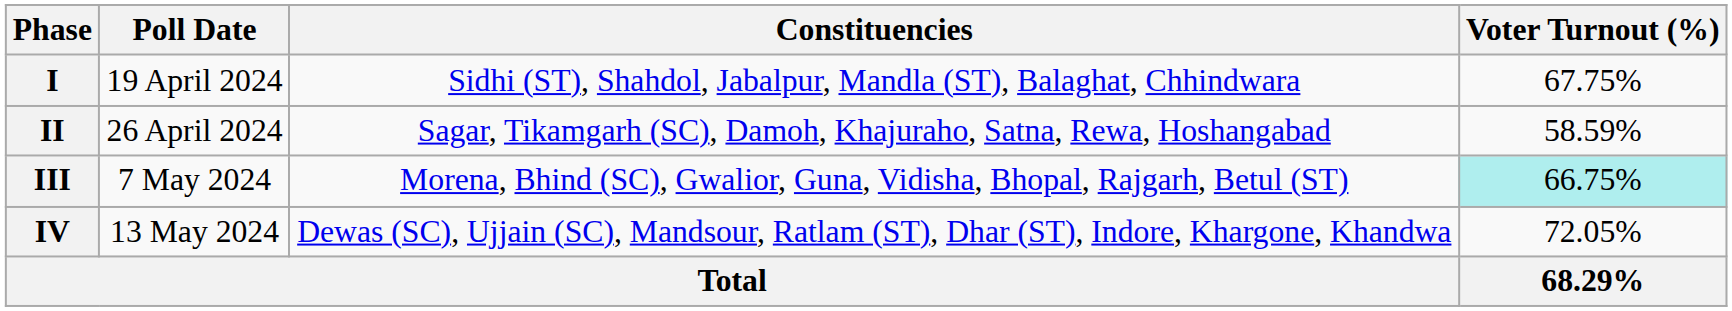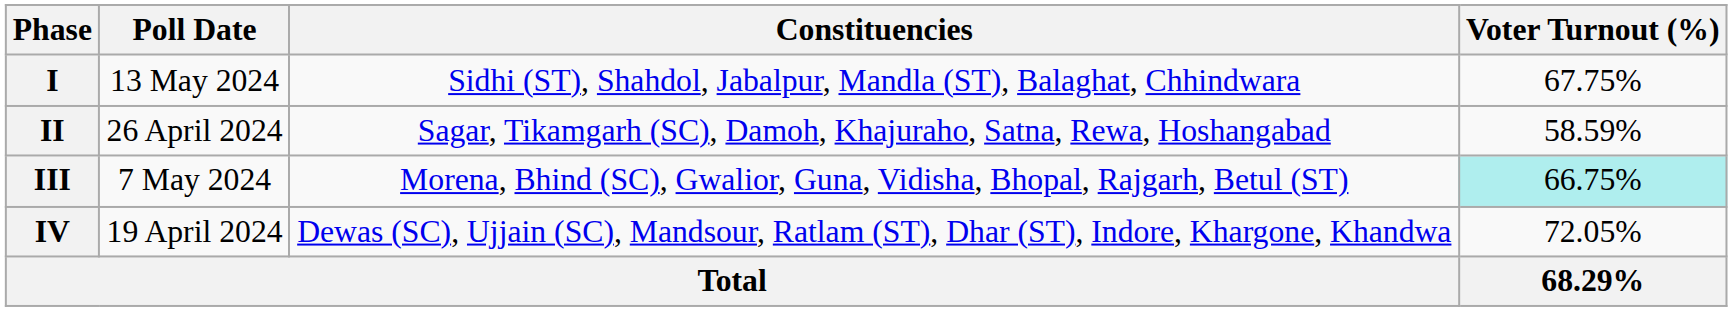I | Poll Date: 19 April 2024 -> 13 May 2024
IV | Poll Date: 13 May 2024 -> 19 April 2024
